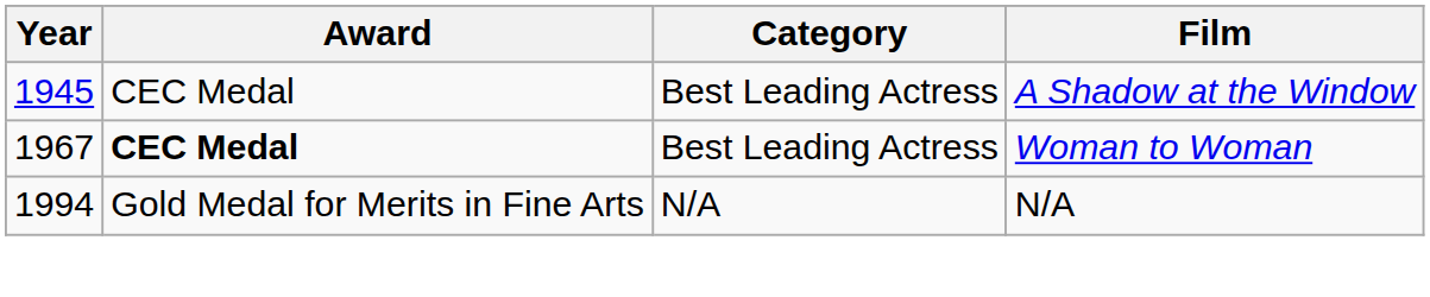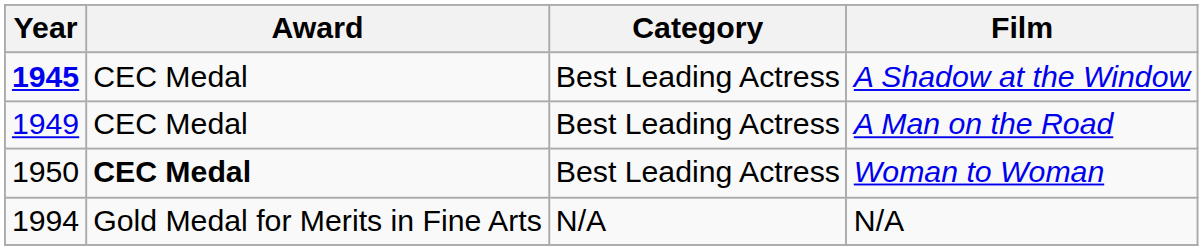A Shadow at the Window | Year: normal -> bold
+ row: 1949 | CEC Medal | Best Leading Actress | A Man on the Road
Woman to Woman | Year: 1967 -> 1950
